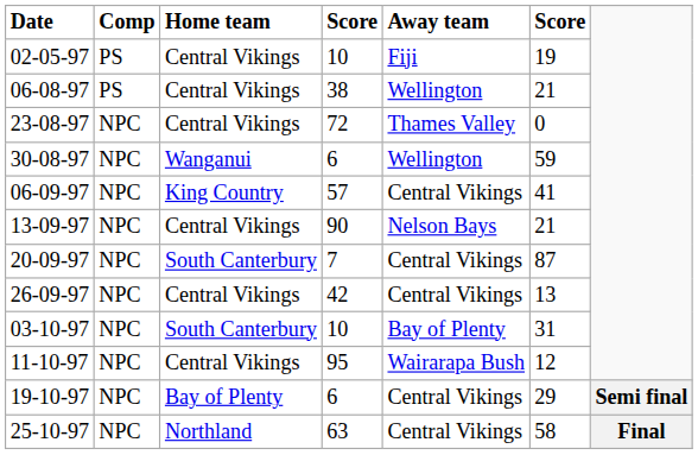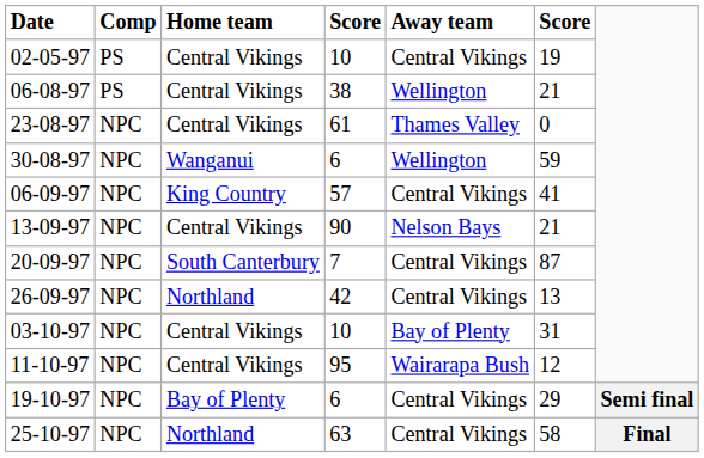02-05-97 | Away team: Fiji -> Central Vikings
23-08-97 | column 4: 72 -> 61
26-09-97 | Home team: Central Vikings -> Northland
03-10-97 | Home team: South Canterbury -> Central Vikings
